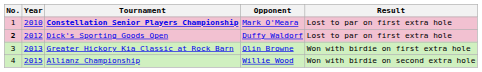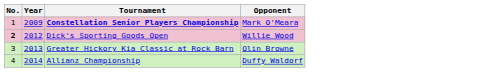- column: Result | Lost to par on first extra hole | Lost to par on first extra hole | Won with birdie on first extra hole | Won with birdie on second extra hole
Constellation Senior Players Championship | Year: 2010 -> 2009
Dick's Sporting Goods Open | Opponent: Duffy Waldorf -> Willie Wood
Allianz Championship | Year: 2015 -> 2014
Allianz Championship | Opponent: Willie Wood -> Duffy Waldorf
